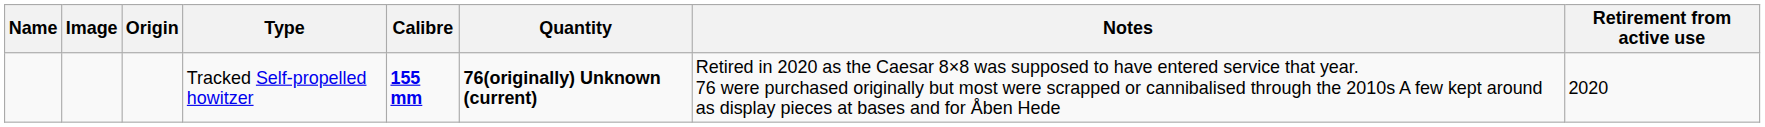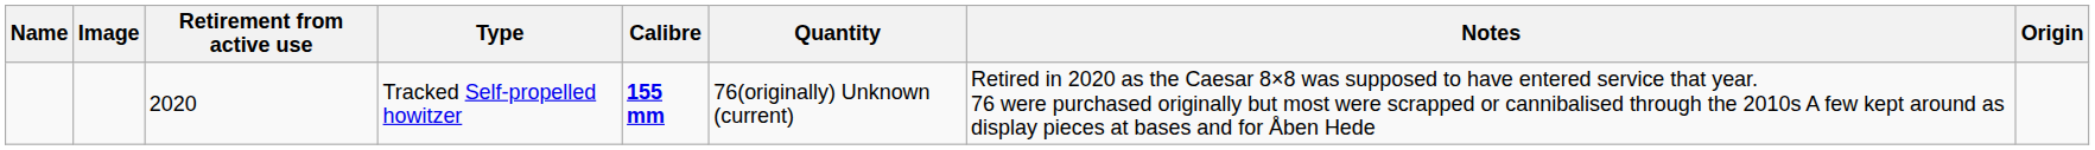columns swapped: Origin <-> Retirement from active use
Tracked Self-propelled howitzer | Quantity: bold -> normal
